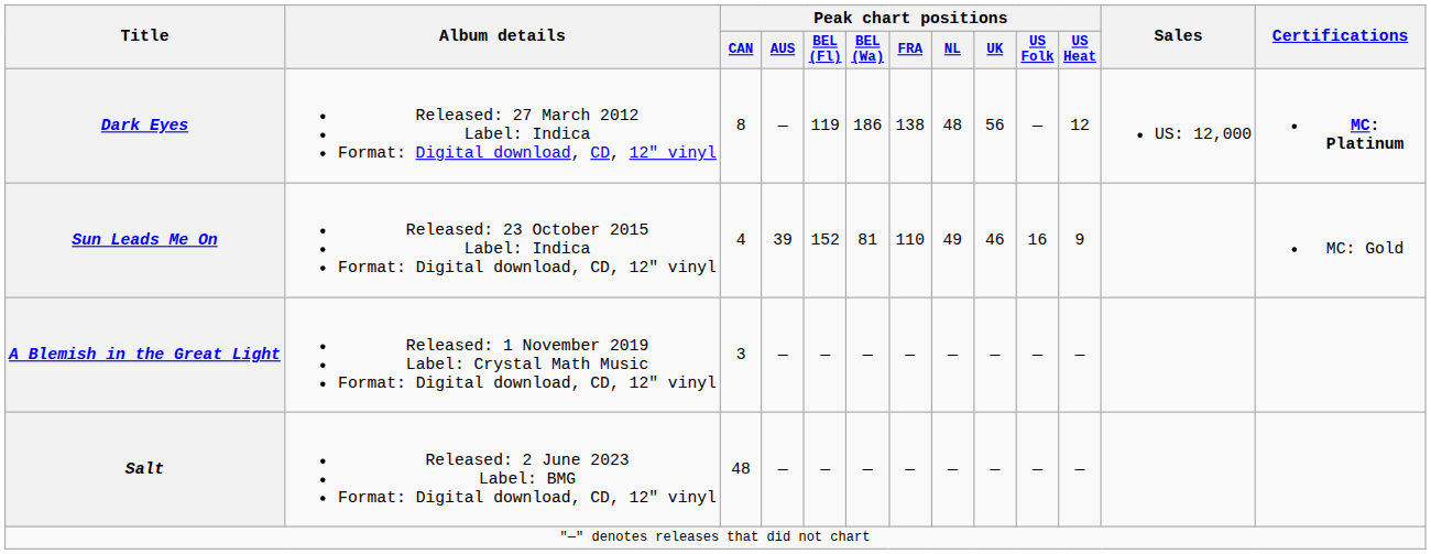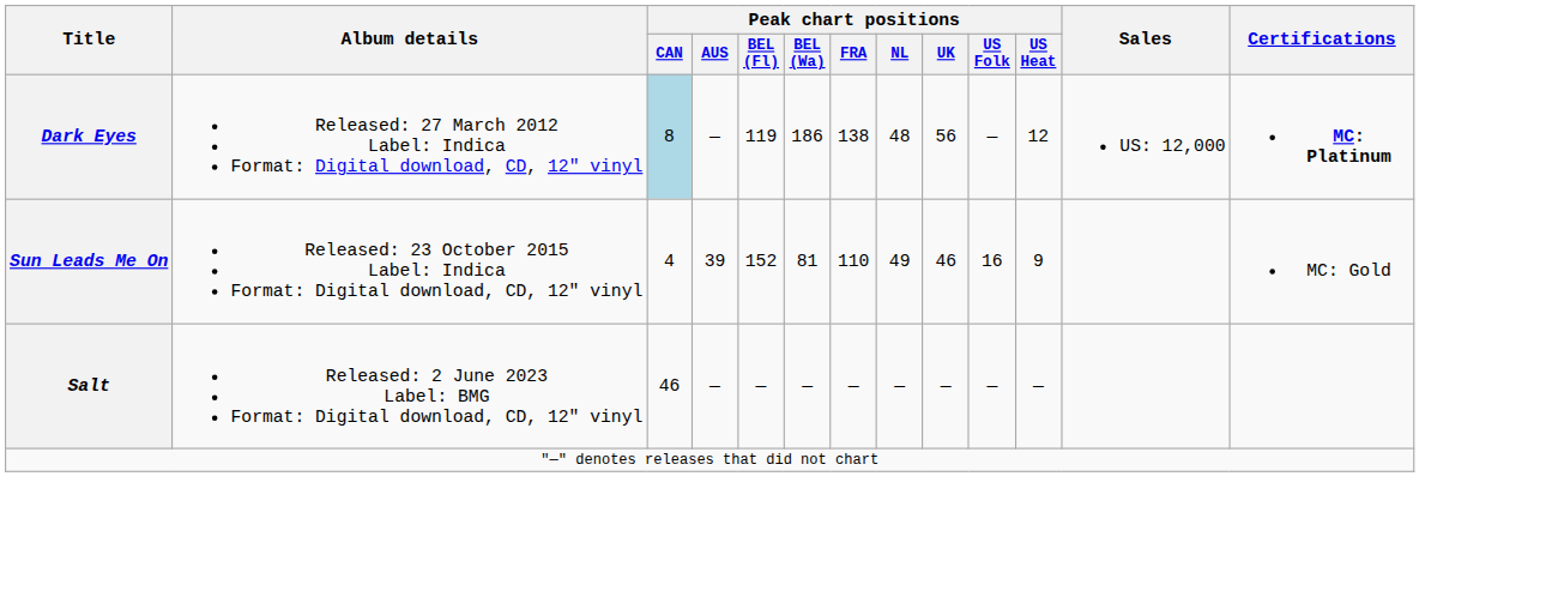Dark Eyes | Peak chart positions / CAN: no background -> lightblue background
- row: A Blemish in the Great Light | Released: 1 November 2019 Label: Crystal Math Music Format: Digital download, CD, 12" vinyl | 3 | — | — | — | — | — | — | — | —
Salt | Peak chart positions / CAN: 48 -> 46
